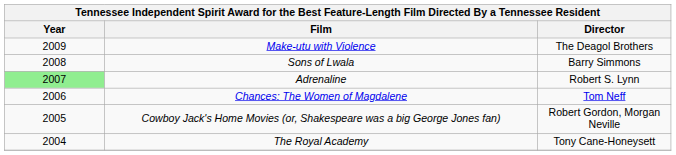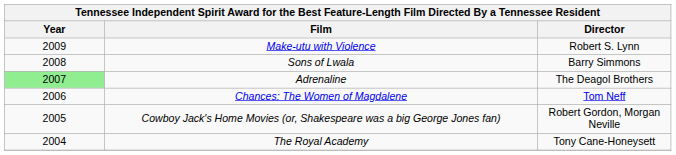Make-utu with Violence | Director: The Deagol Brothers -> Robert S. Lynn
Adrenaline | Director: Robert S. Lynn -> The Deagol Brothers
